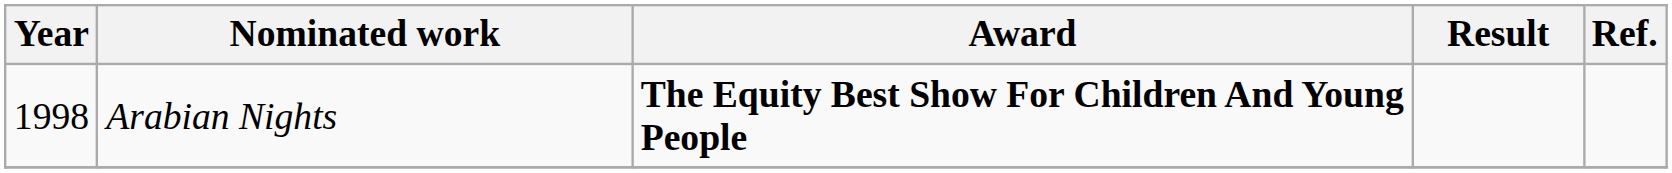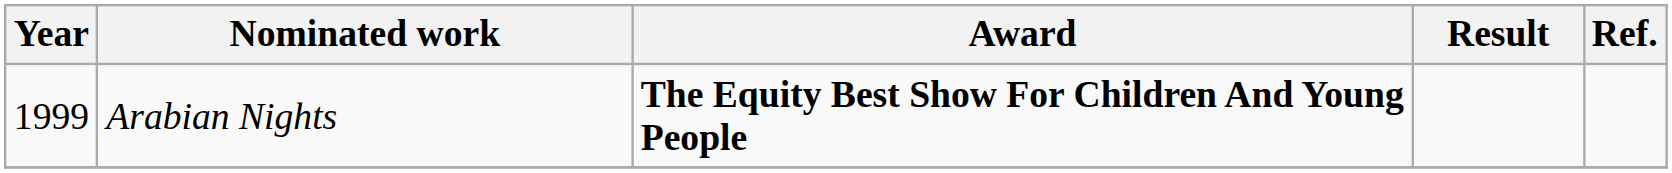Arabian Nights | Year: 1998 -> 1999
